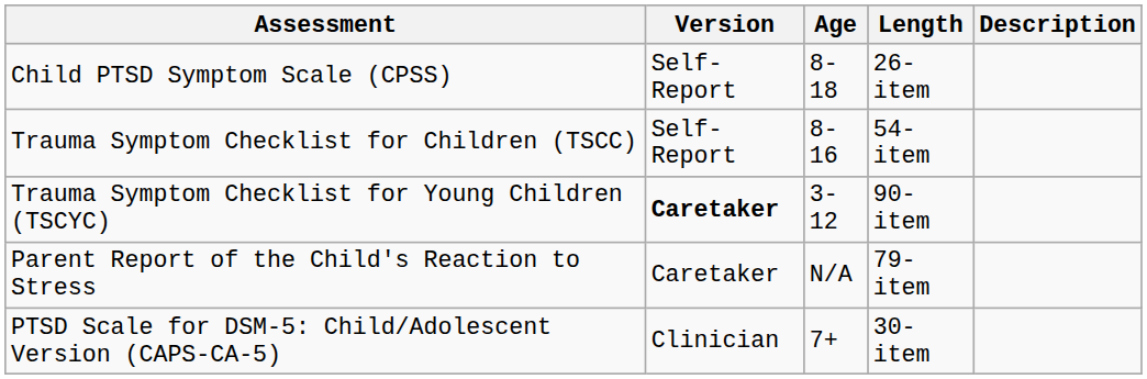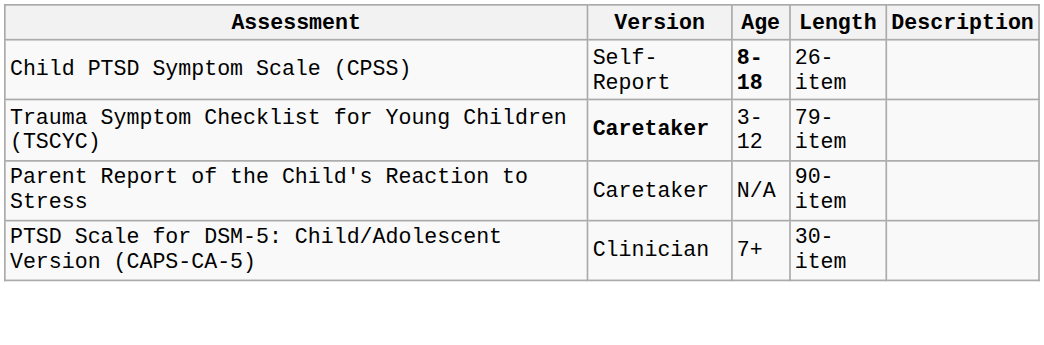Child PTSD Symptom Scale (CPSS) | Age: normal -> bold
- row: Trauma Symptom Checklist for Children (TSCC) | Self-Report | 8-16 | 54-item
Trauma Symptom Checklist for Young Children (TSCYC) | Length: 90-item -> 79-item
Parent Report of the Child's Reaction to Stress | Length: 79-item -> 90-item
